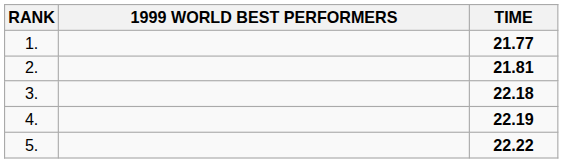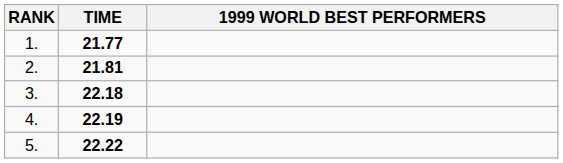columns swapped: 1999 WORLD BEST PERFORMERS <-> TIME
